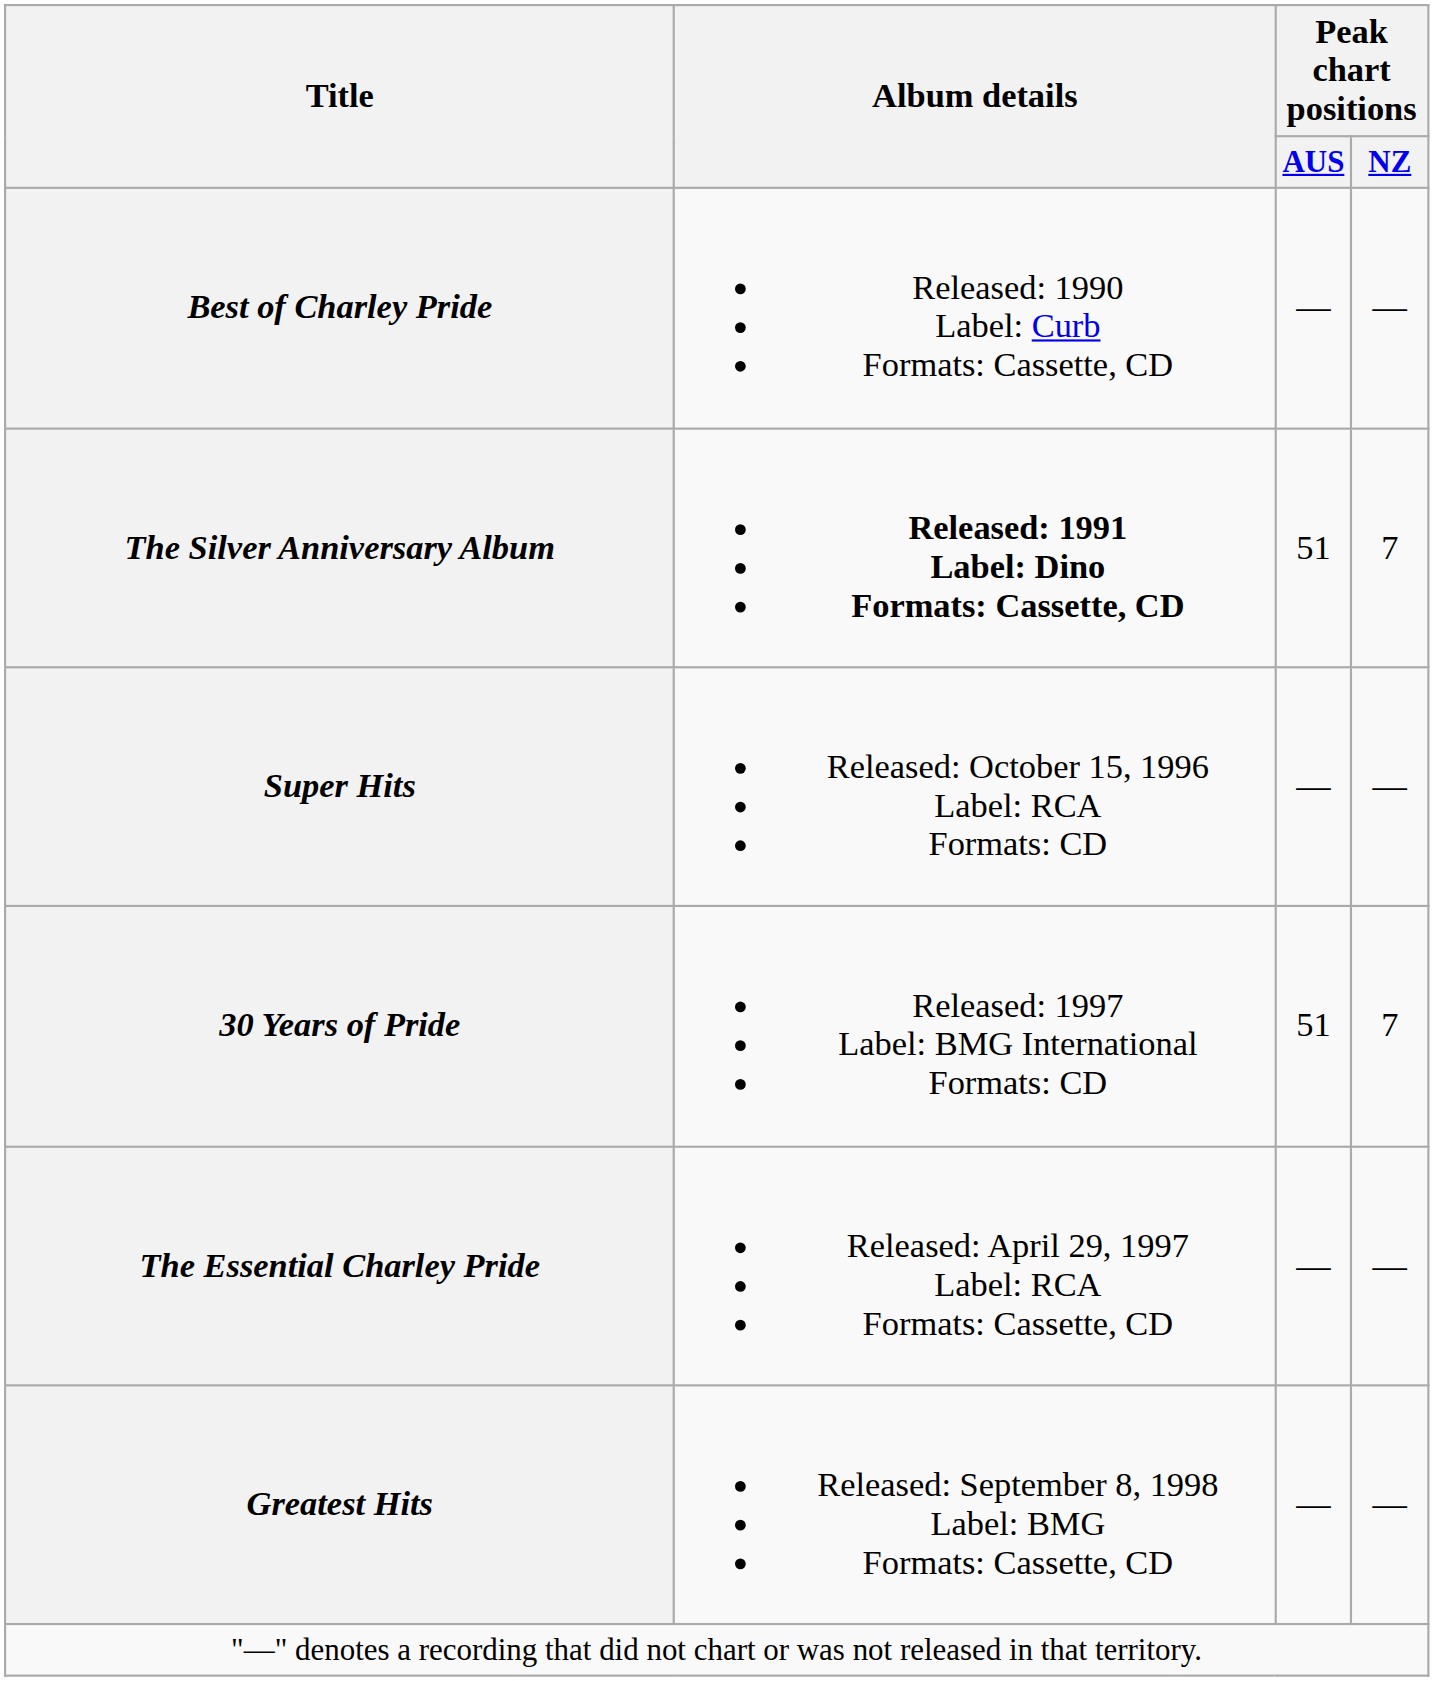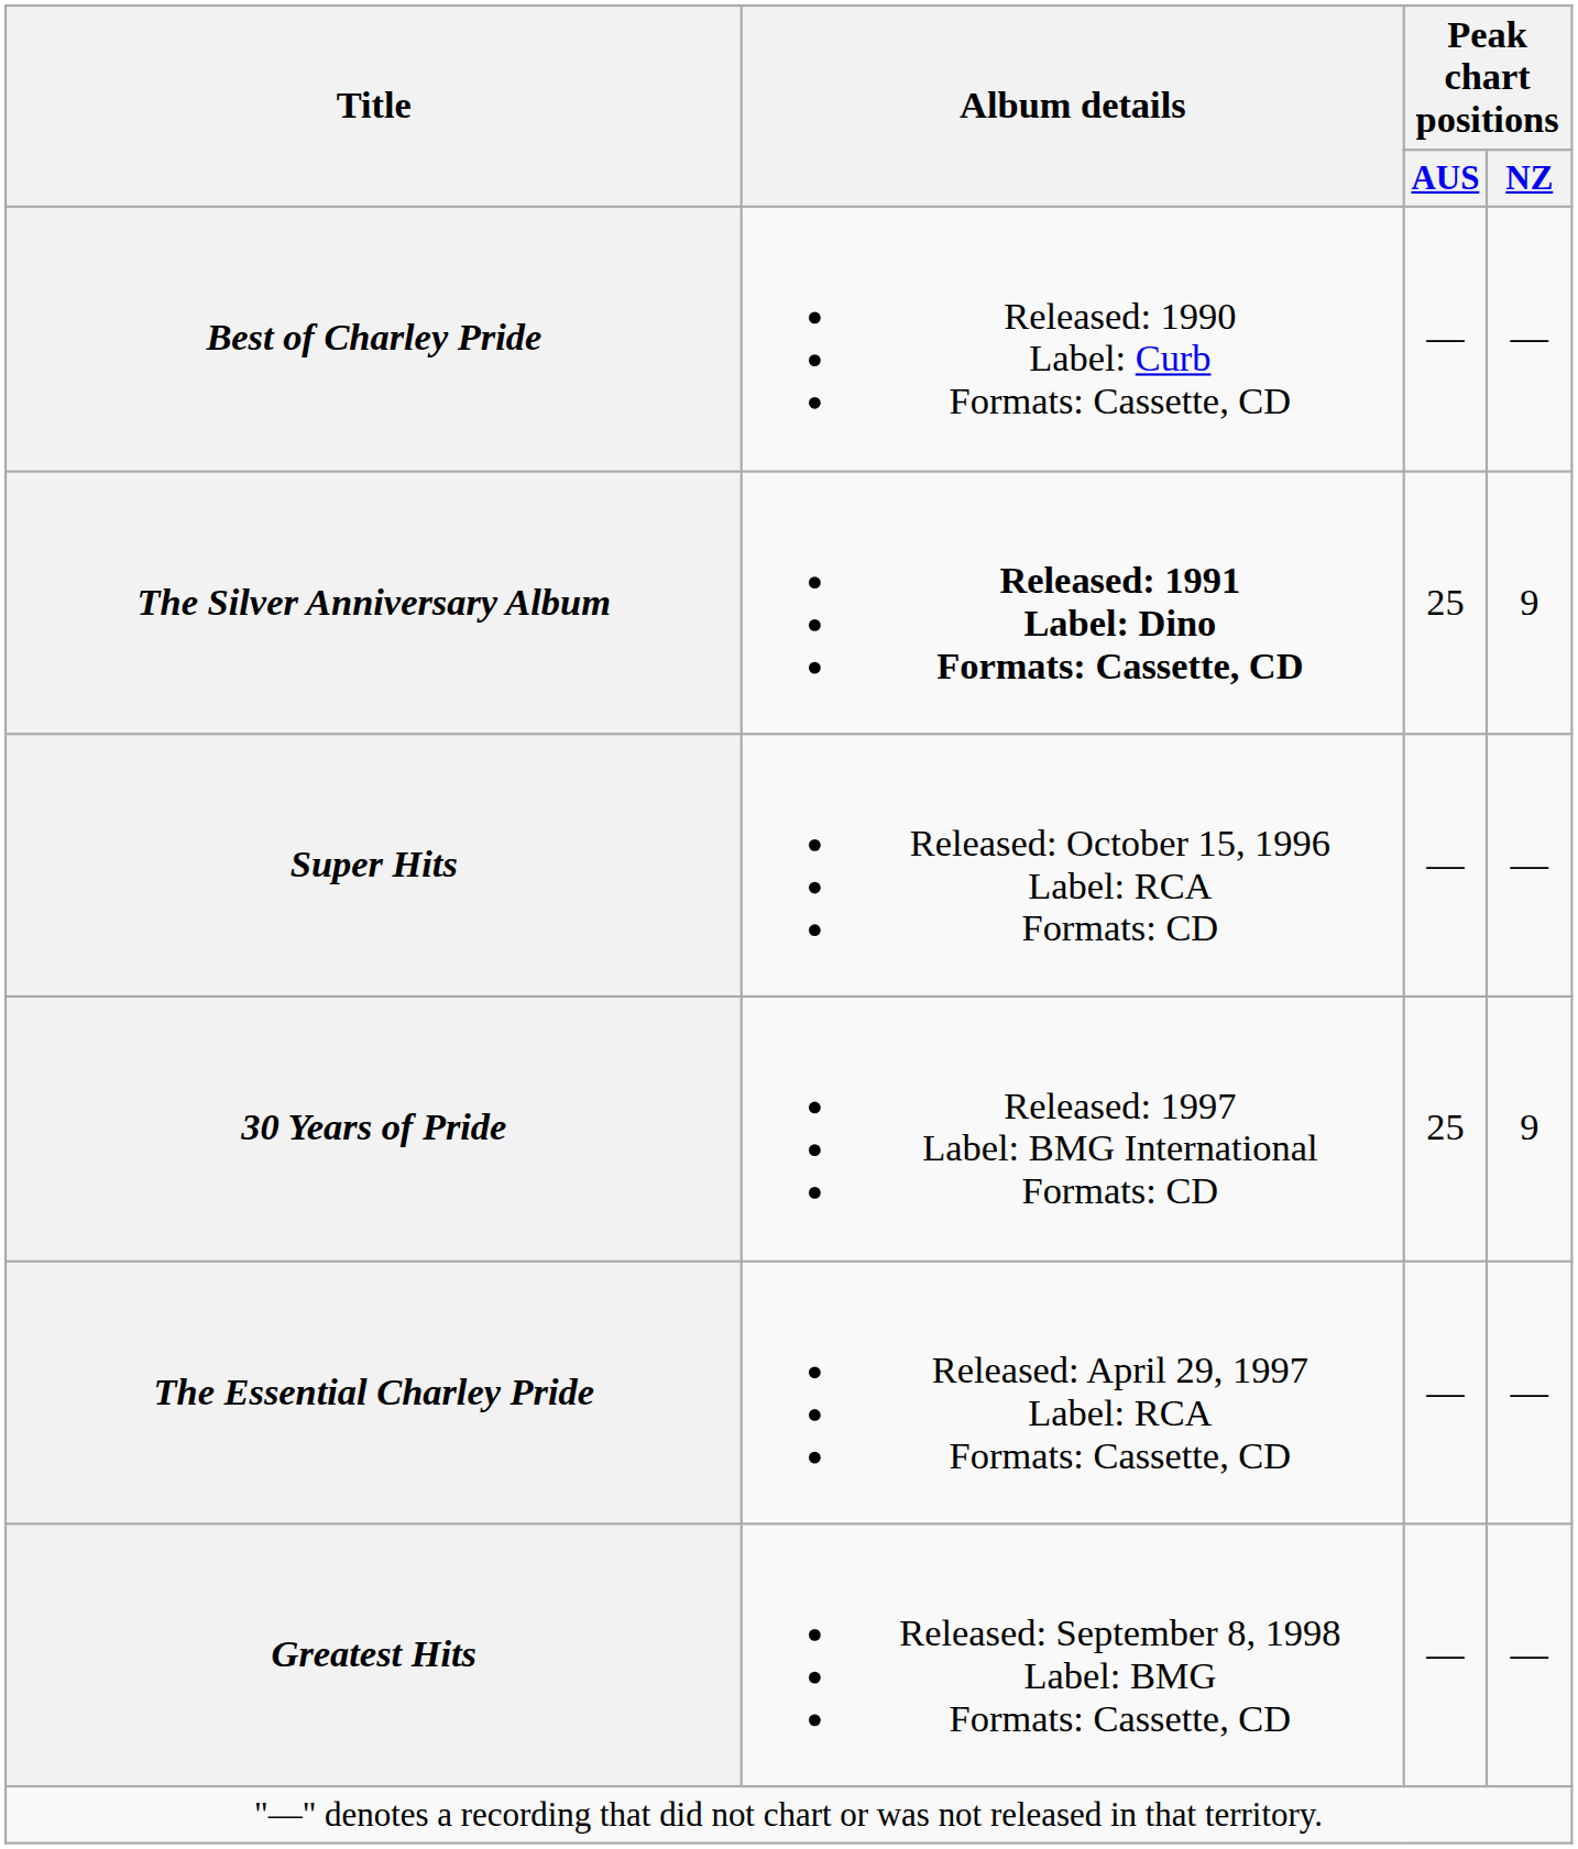The Silver Anniversary Album | Peak chart positions / AUS: 51 -> 25
The Silver Anniversary Album | Peak chart positions / NZ: 7 -> 9
30 Years of Pride | Peak chart positions / AUS: 51 -> 25
30 Years of Pride | Peak chart positions / NZ: 7 -> 9
